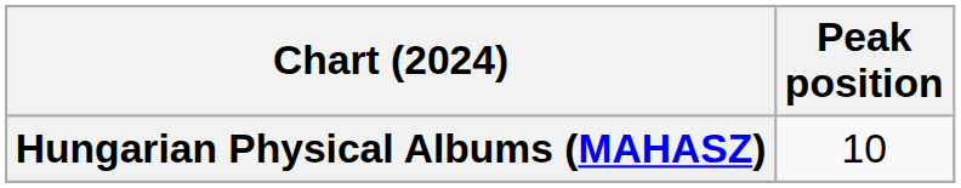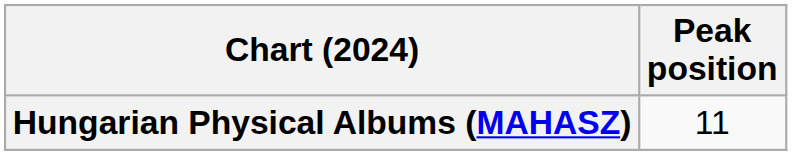Hungarian Physical Albums (MAHASZ) | Peak position: 10 -> 11
